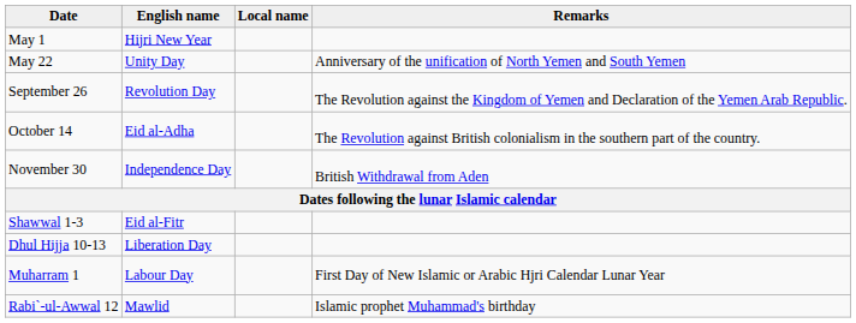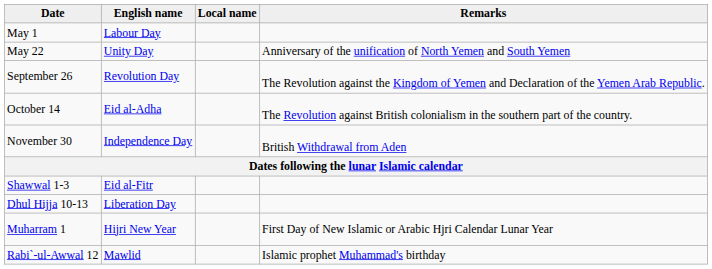May 1 | English name: Hijri New Year -> Labour Day
Muharram 1 | English name: Labour Day -> Hijri New Year
